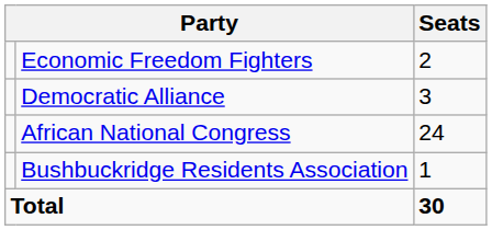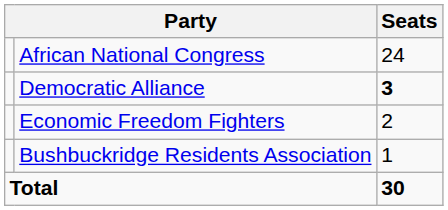rows swapped: African National Congress <-> Economic Freedom Fighters
Democratic Alliance | Seats: normal -> bold
